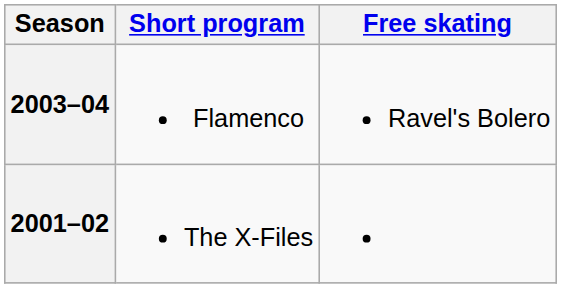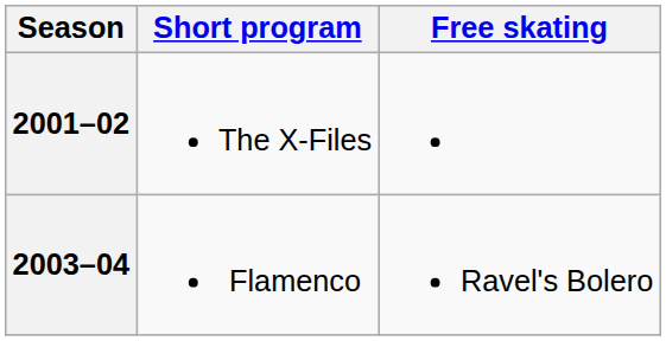rows swapped: 2003–04 <-> 2001–02
